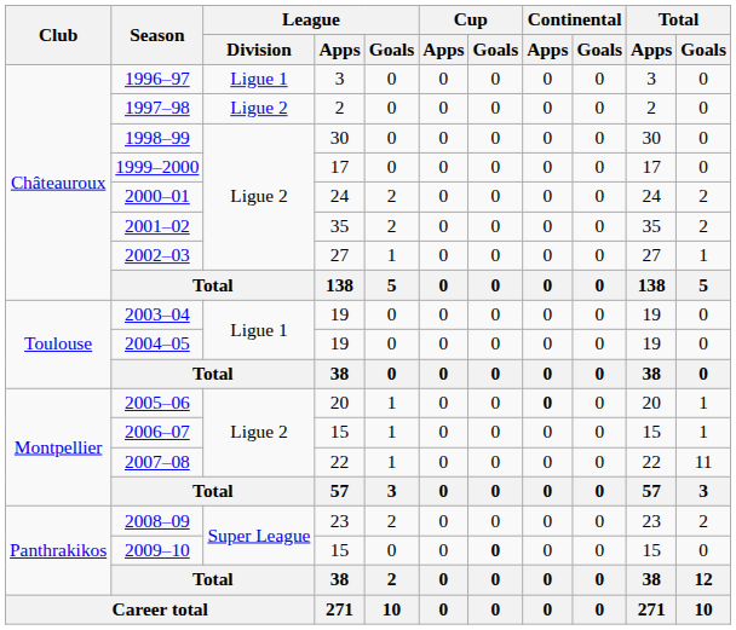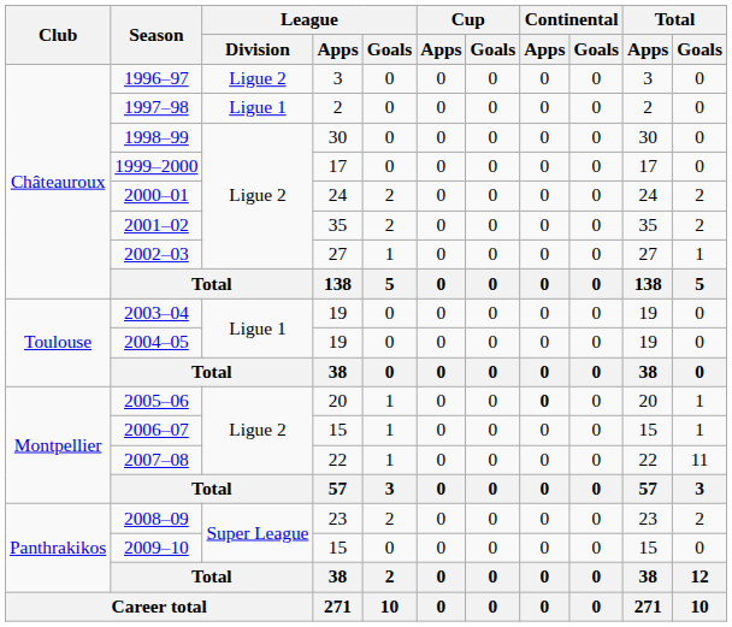1996–97 | League / Division: Ligue 1 -> Ligue 2
1997–98 | League / Division: Ligue 2 -> Ligue 1
2009–10 | Cup / Goals: bold -> normal
